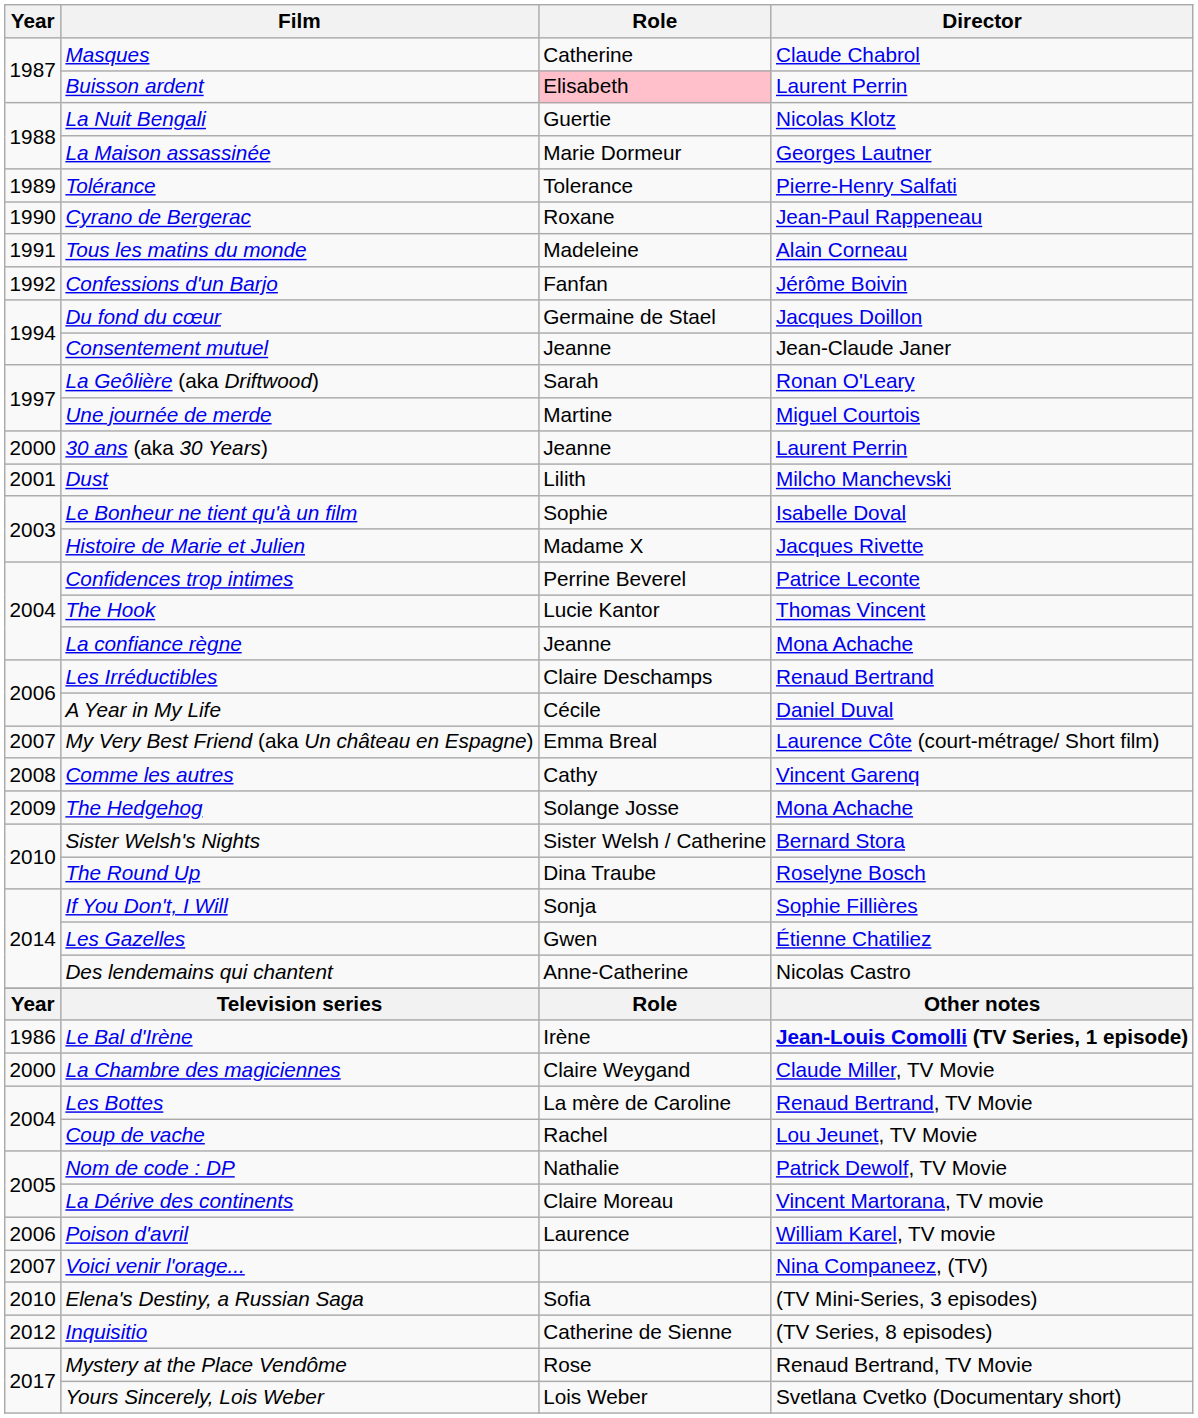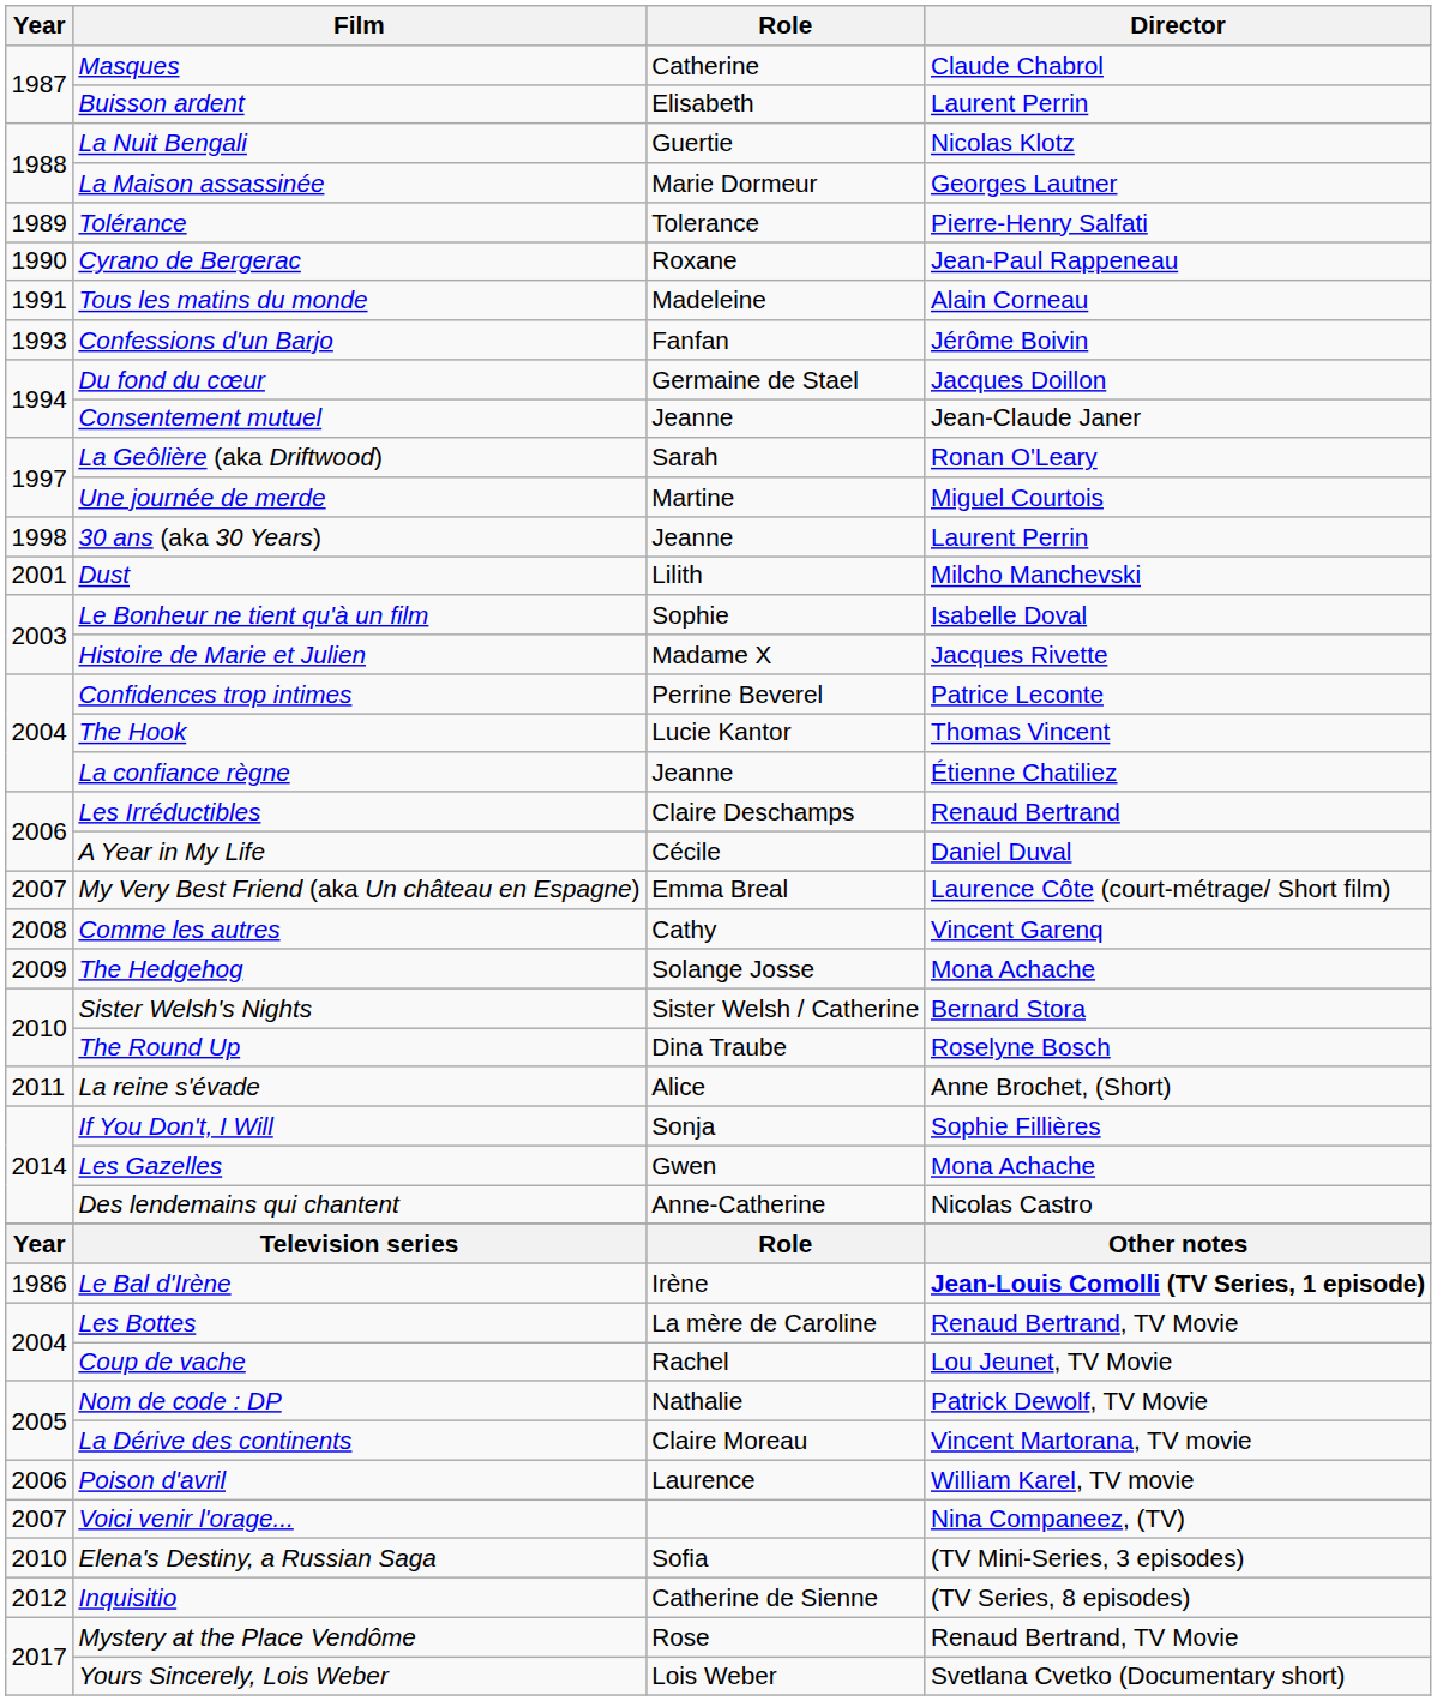Buisson ardent | Role: pink background -> no background
Confessions d'un Barjo | Year: 1992 -> 1993
30 ans (aka 30 Years) | Year: 2000 -> 1998
La confiance règne | Director: Mona Achache -> Étienne Chatiliez
+ row: 2011 | La reine s'évade | Alice | Anne Brochet, (Short)
Les Gazelles | Director: Étienne Chatiliez -> Mona Achache
- row: 2000 | La Chambre des magiciennes | Claire Weygand | Claude Miller, TV Movie
